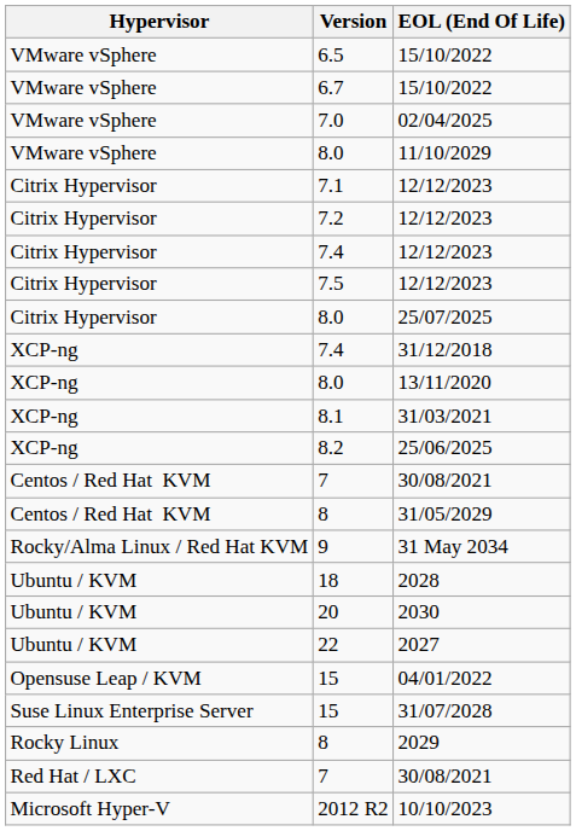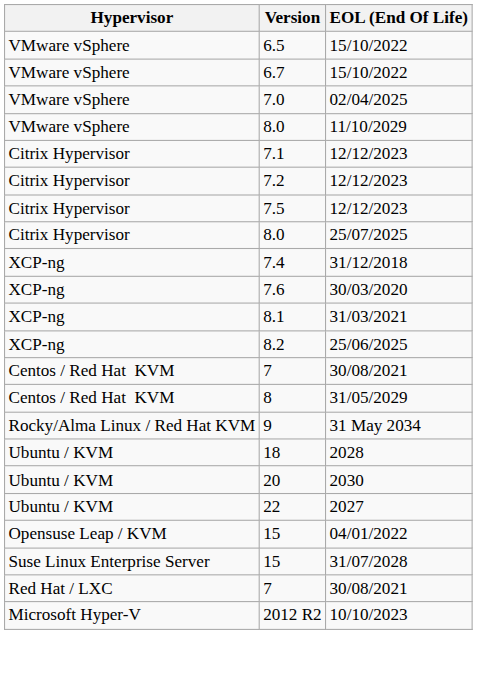- row: Citrix Hypervisor | 7.4 | 12/12/2023
+ row: XCP-ng | 7.6 | 30/03/2020
- row: XCP-ng | 8.0 | 13/11/2020
- row: Rocky Linux | 8 | 2029
